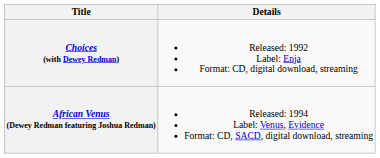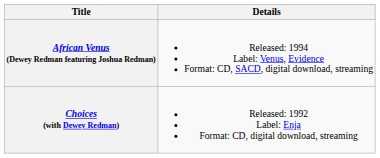rows swapped: Choices (with Dewey Redman) <-> African Venus (Dewey Redman featuring Joshua Redman)
